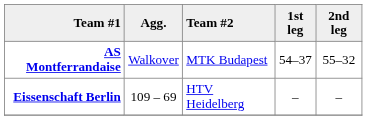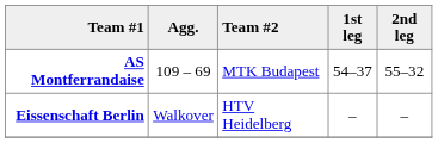AS Montferrandaise | Agg.: Walkover -> 109 – 69
Eissenschaft Berlin | Agg.: 109 – 69 -> Walkover
